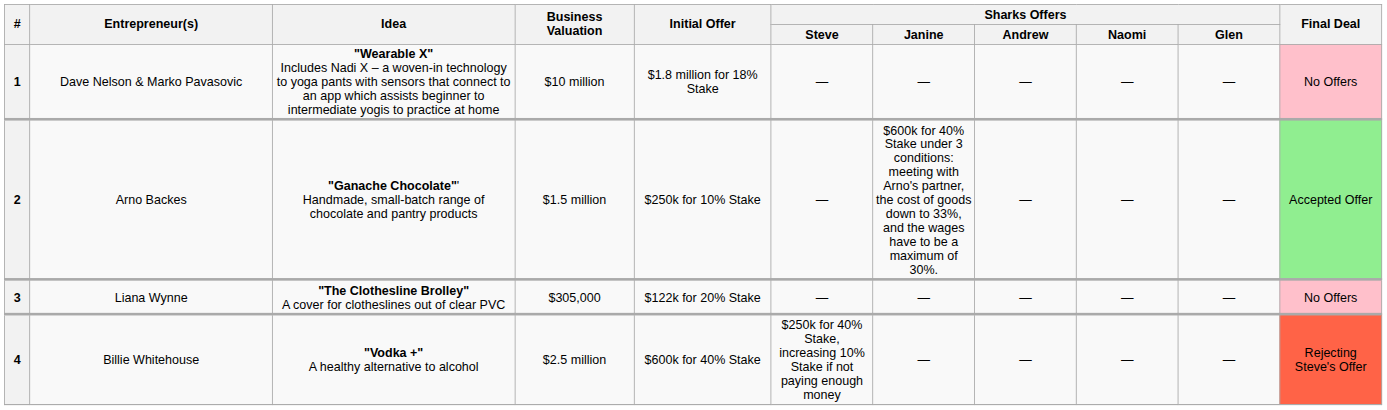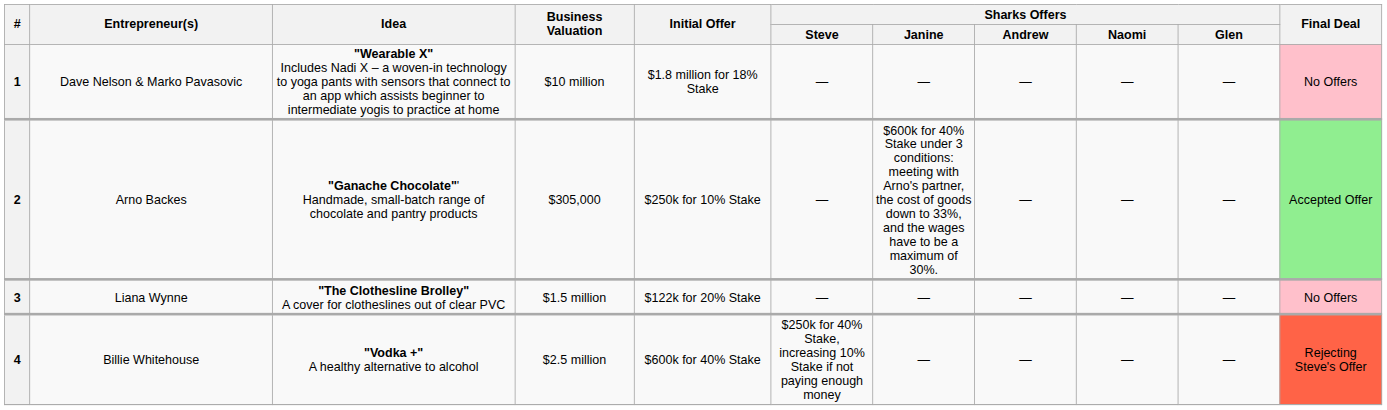2 | Business Valuation: $1.5 million -> $305,000
3 | Business Valuation: $305,000 -> $1.5 million
